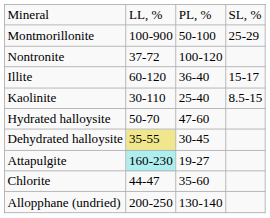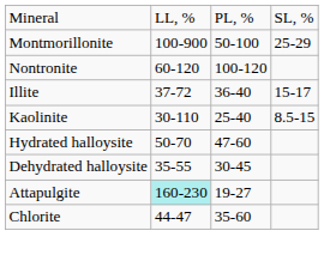Nontronite | column 2: 37-72 -> 60-120
Illite | column 2: 60-120 -> 37-72
Dehydrated halloysite | column 2: khaki background -> no background
- row: Allopphane (undried) | 200-250 | 130-140
